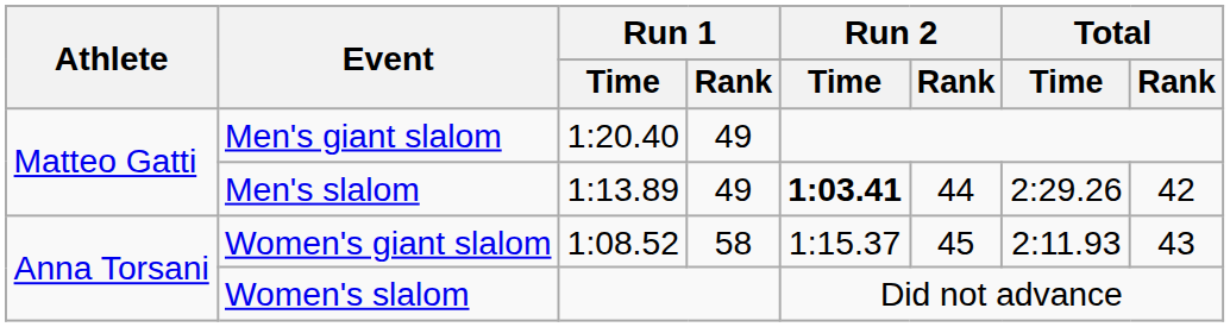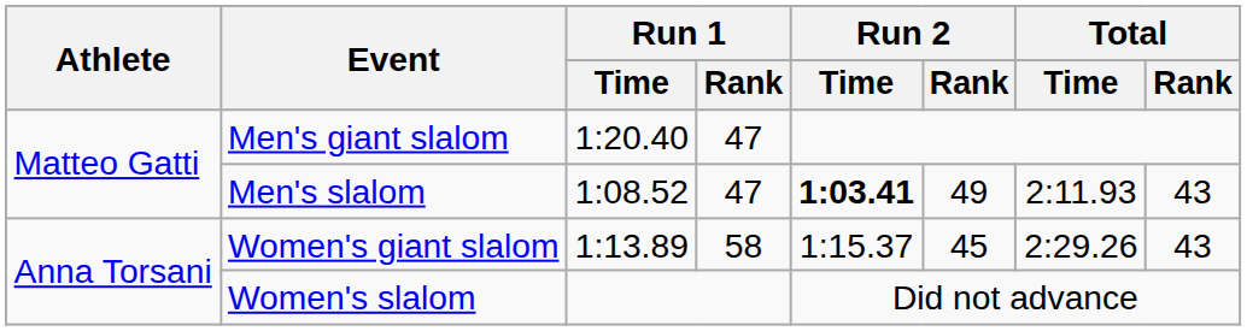Men's giant slalom | Run 1 / Rank: 49 -> 47
Men's slalom | Run 1 / Time: 1:13.89 -> 1:08.52
Men's slalom | Run 1 / Rank: 49 -> 47
Men's slalom | Run 2 / Rank: 44 -> 49
Men's slalom | Total / Time: 2:29.26 -> 2:11.93
Men's slalom | Total / Rank: 42 -> 43
Women's giant slalom | Run 1 / Time: 1:08.52 -> 1:13.89
Women's giant slalom | Total / Time: 2:11.93 -> 2:29.26
